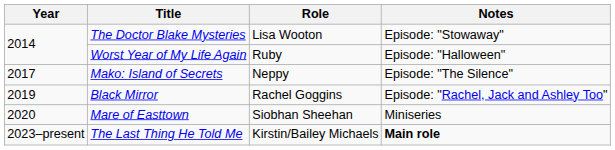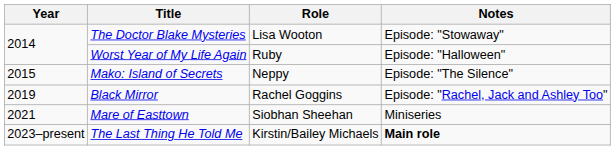Mako: Island of Secrets | Year: 2017 -> 2015
Mare of Easttown | Year: 2020 -> 2021
